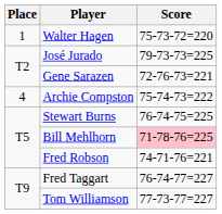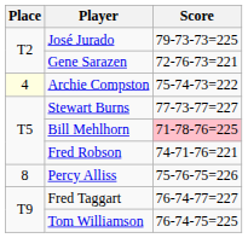- row: 1 | Walter Hagen | 75-73-72=220
Archie Compston | Place: no background -> lightyellow background
Stewart Burns | Score: 76-74-75=225 -> 77-73-77=227
+ row: 8 | Percy Alliss | 75-76-75=226
Tom Williamson | Score: 77-73-77=227 -> 76-74-75=225
